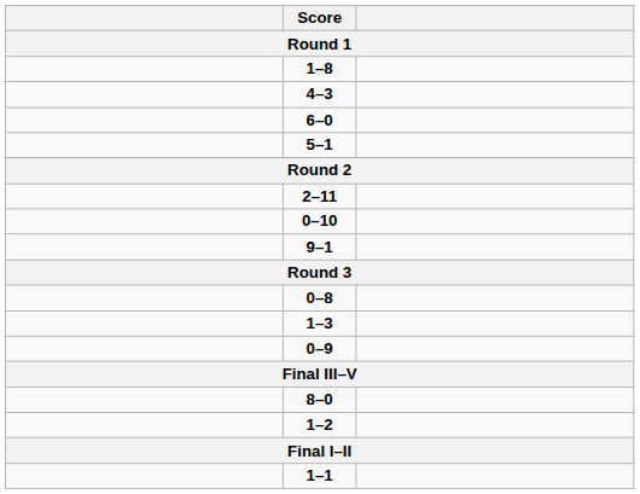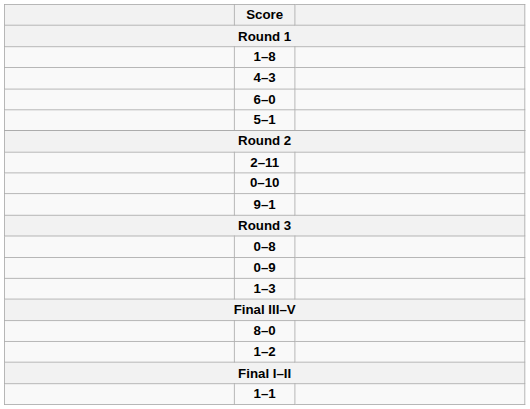rows swapped: 1–3 <-> 0–9
